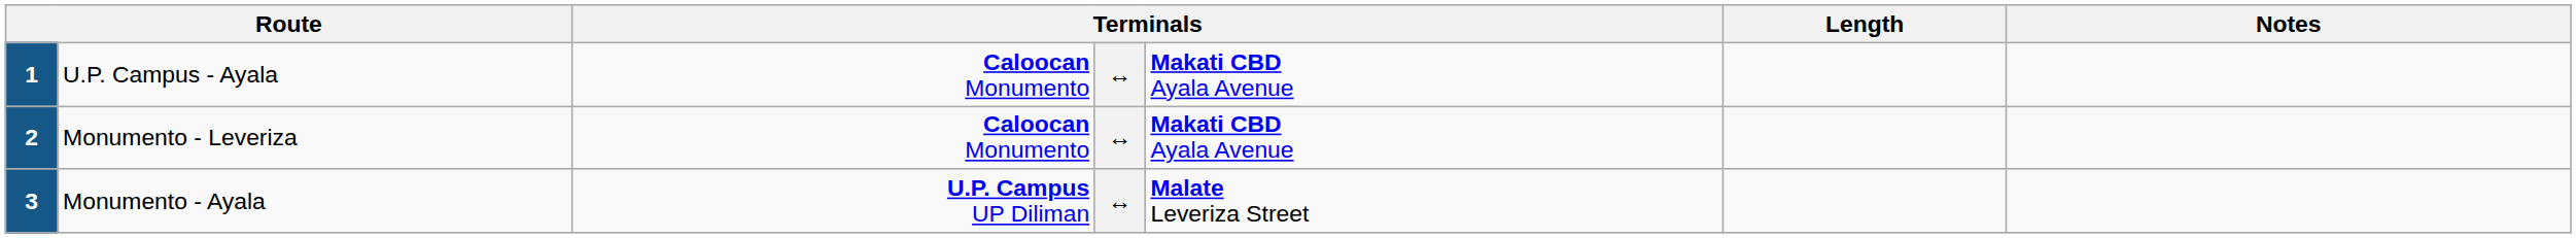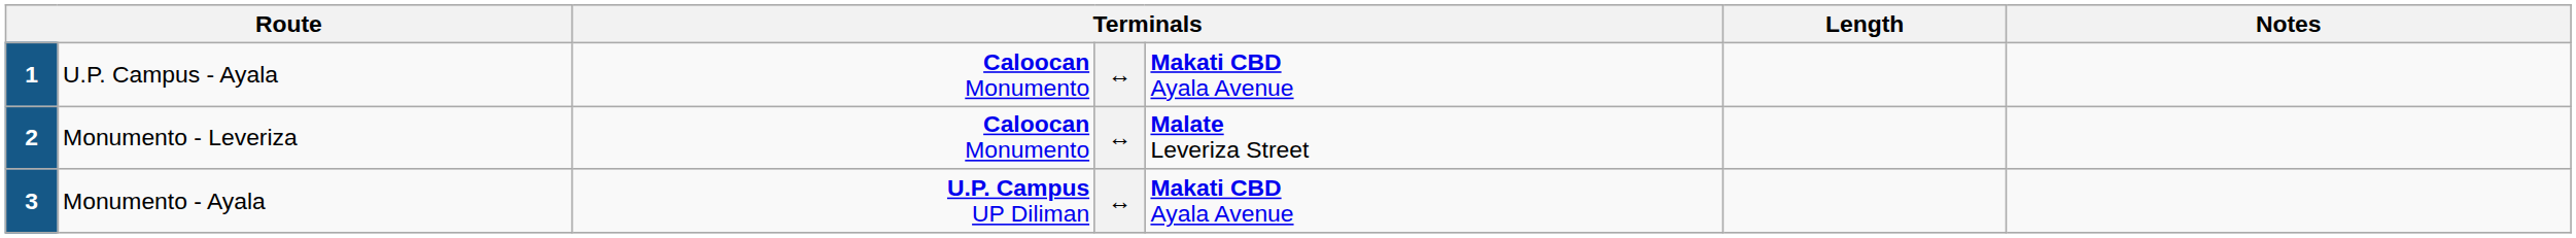Monumento - Leveriza | column 5: Makati CBD Ayala Avenue -> Malate Leveriza Street
Monumento - Ayala | column 5: Malate Leveriza Street -> Makati CBD Ayala Avenue
